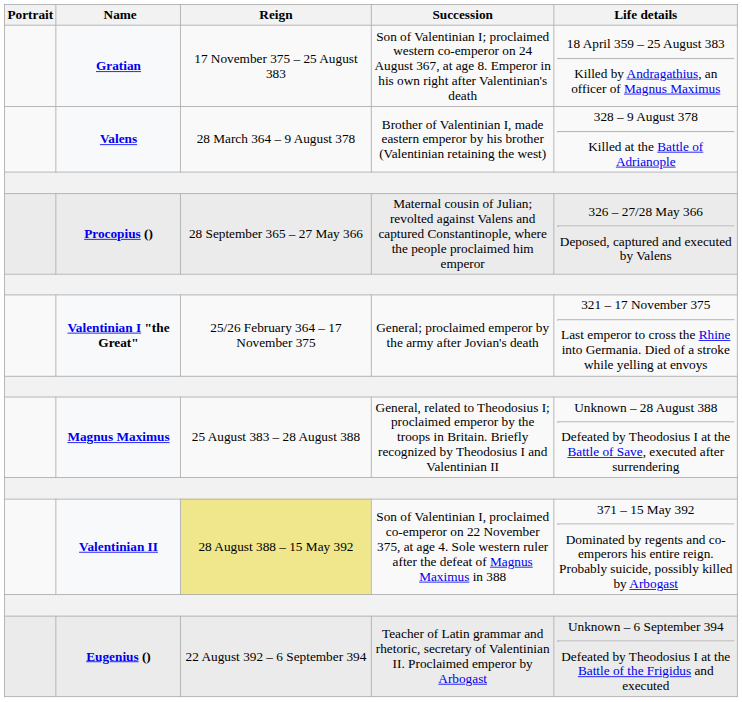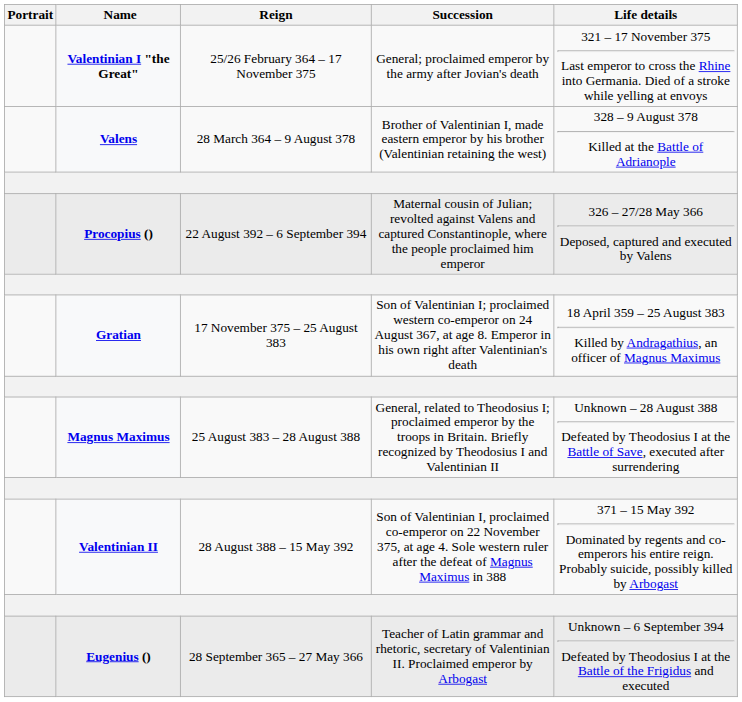rows swapped: Valentinian I "the Great" <-> Gratian
Procopius () | Reign: 28 September 365 – 27 May 366 -> 22 August 392 – 6 September 394
Valentinian II | Reign: khaki background -> no background
Eugenius () | Reign: 22 August 392 – 6 September 394 -> 28 September 365 – 27 May 366
